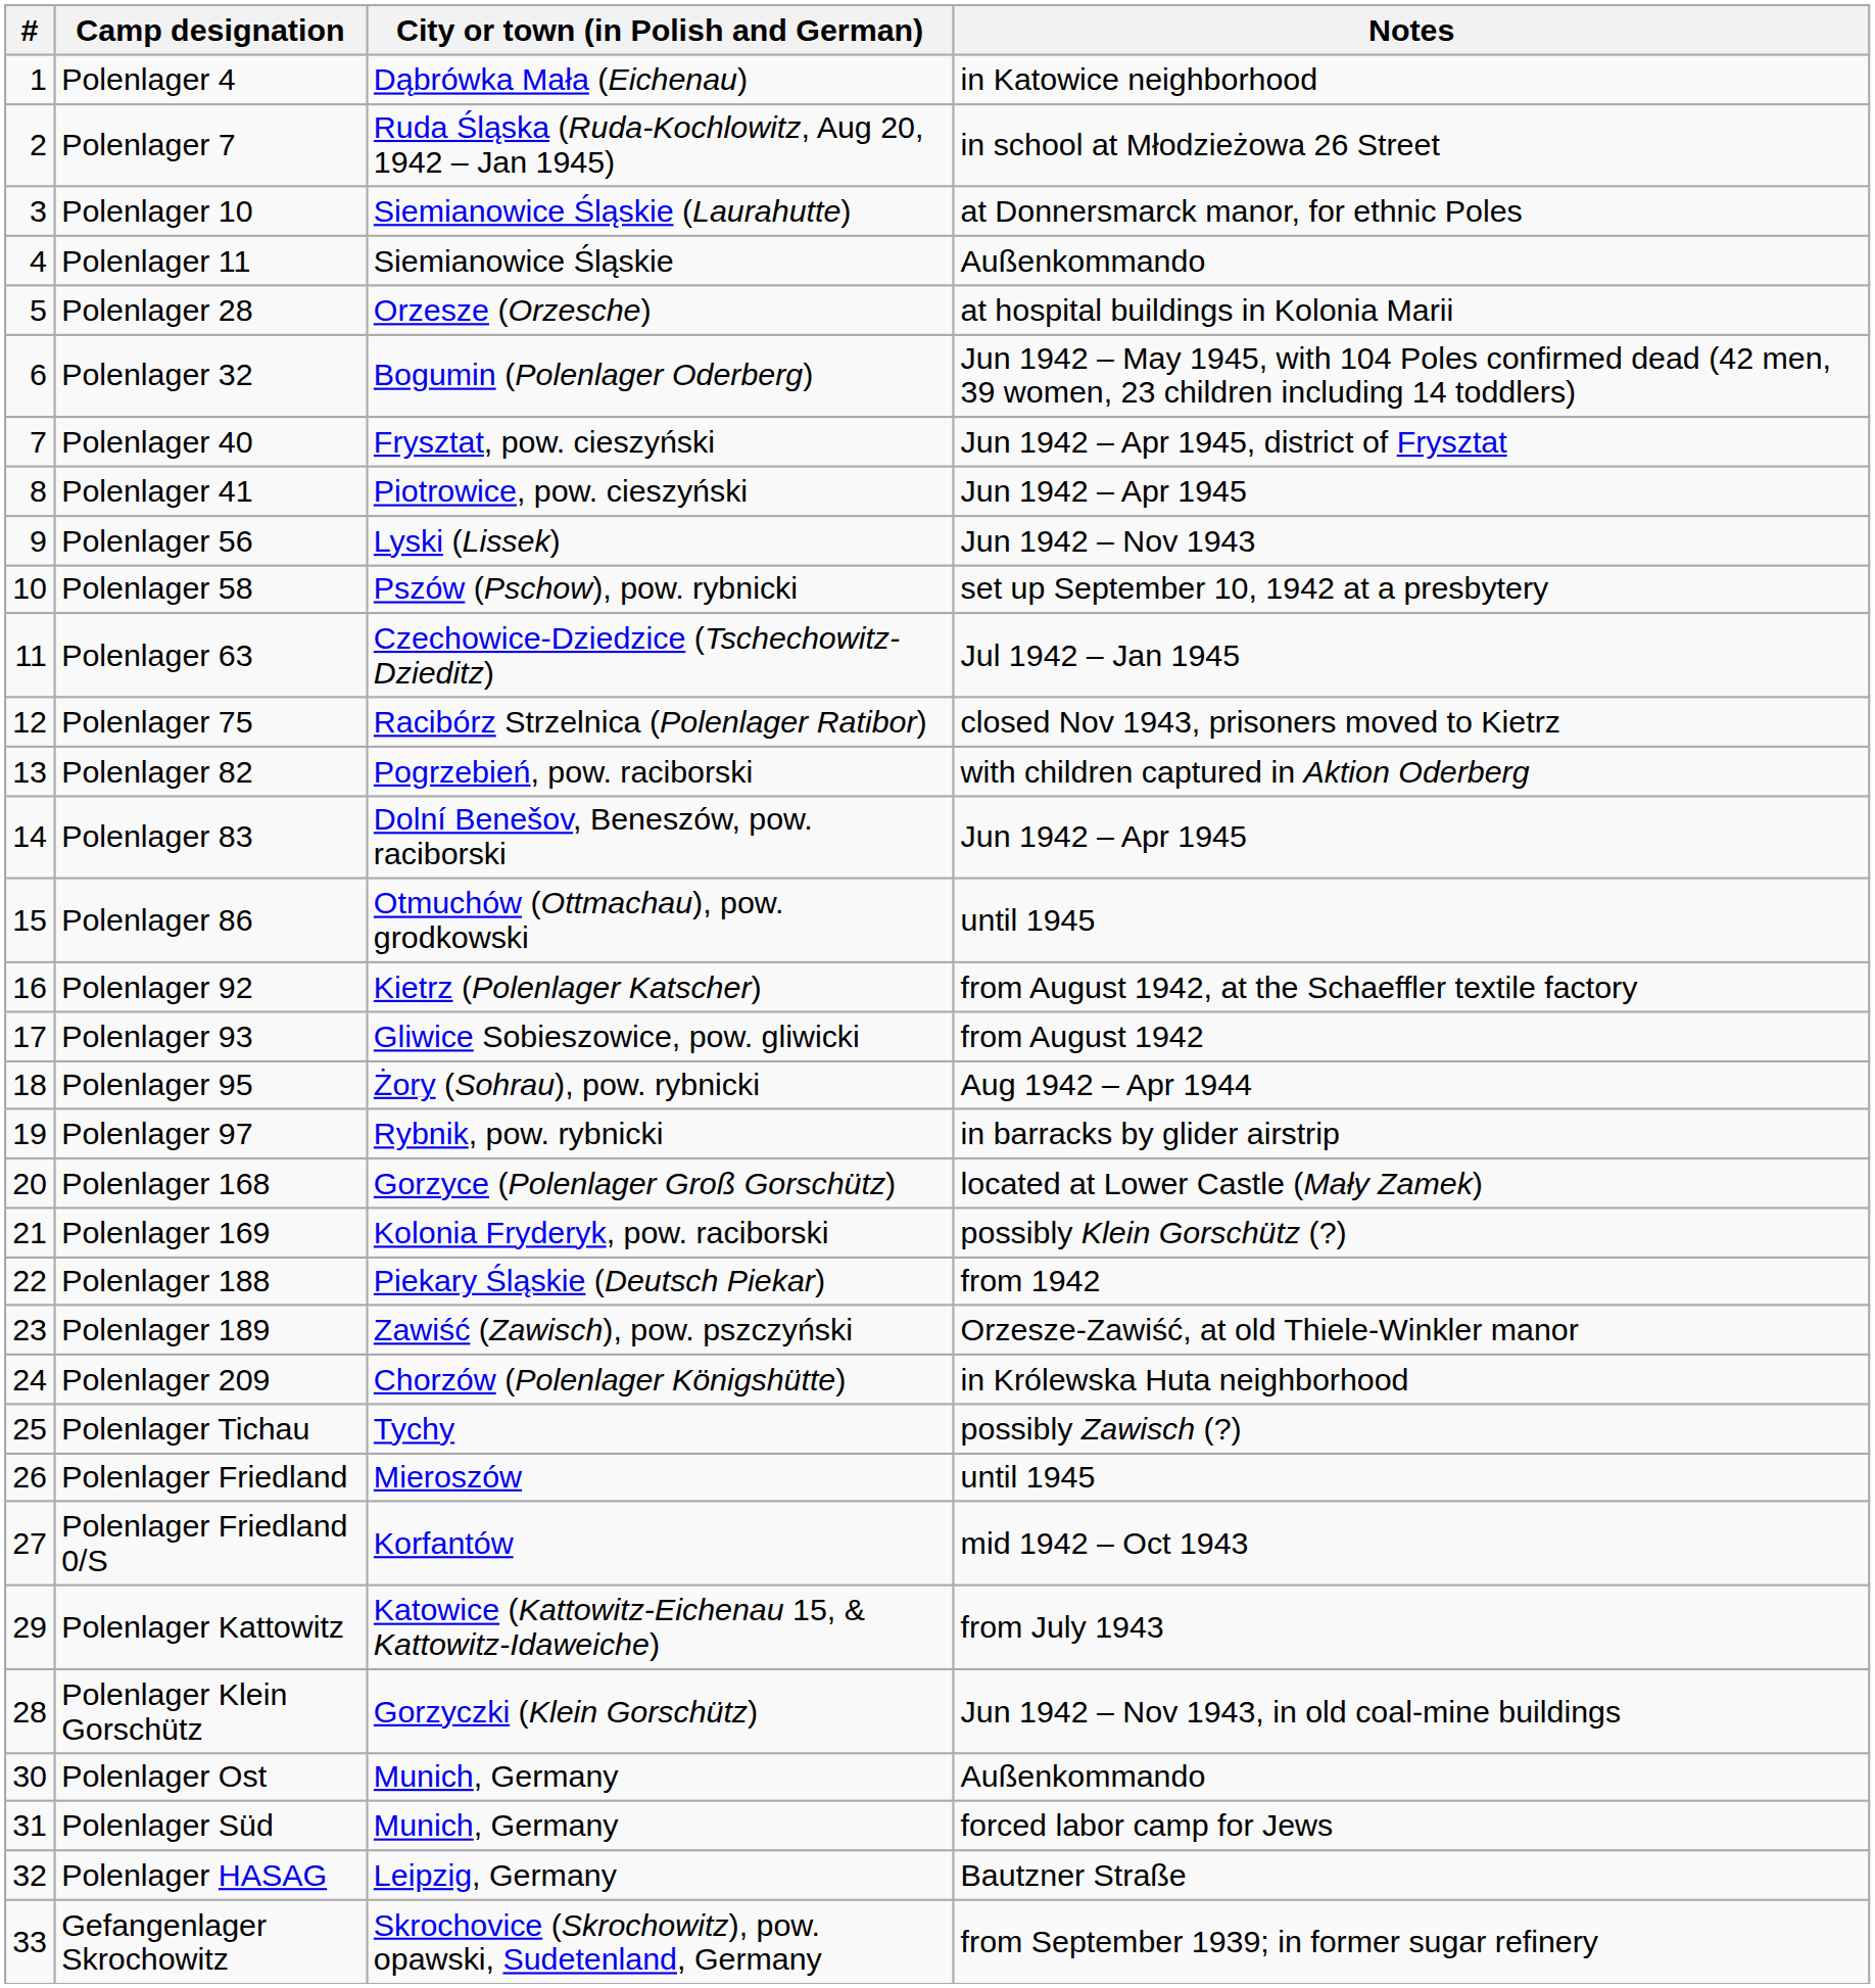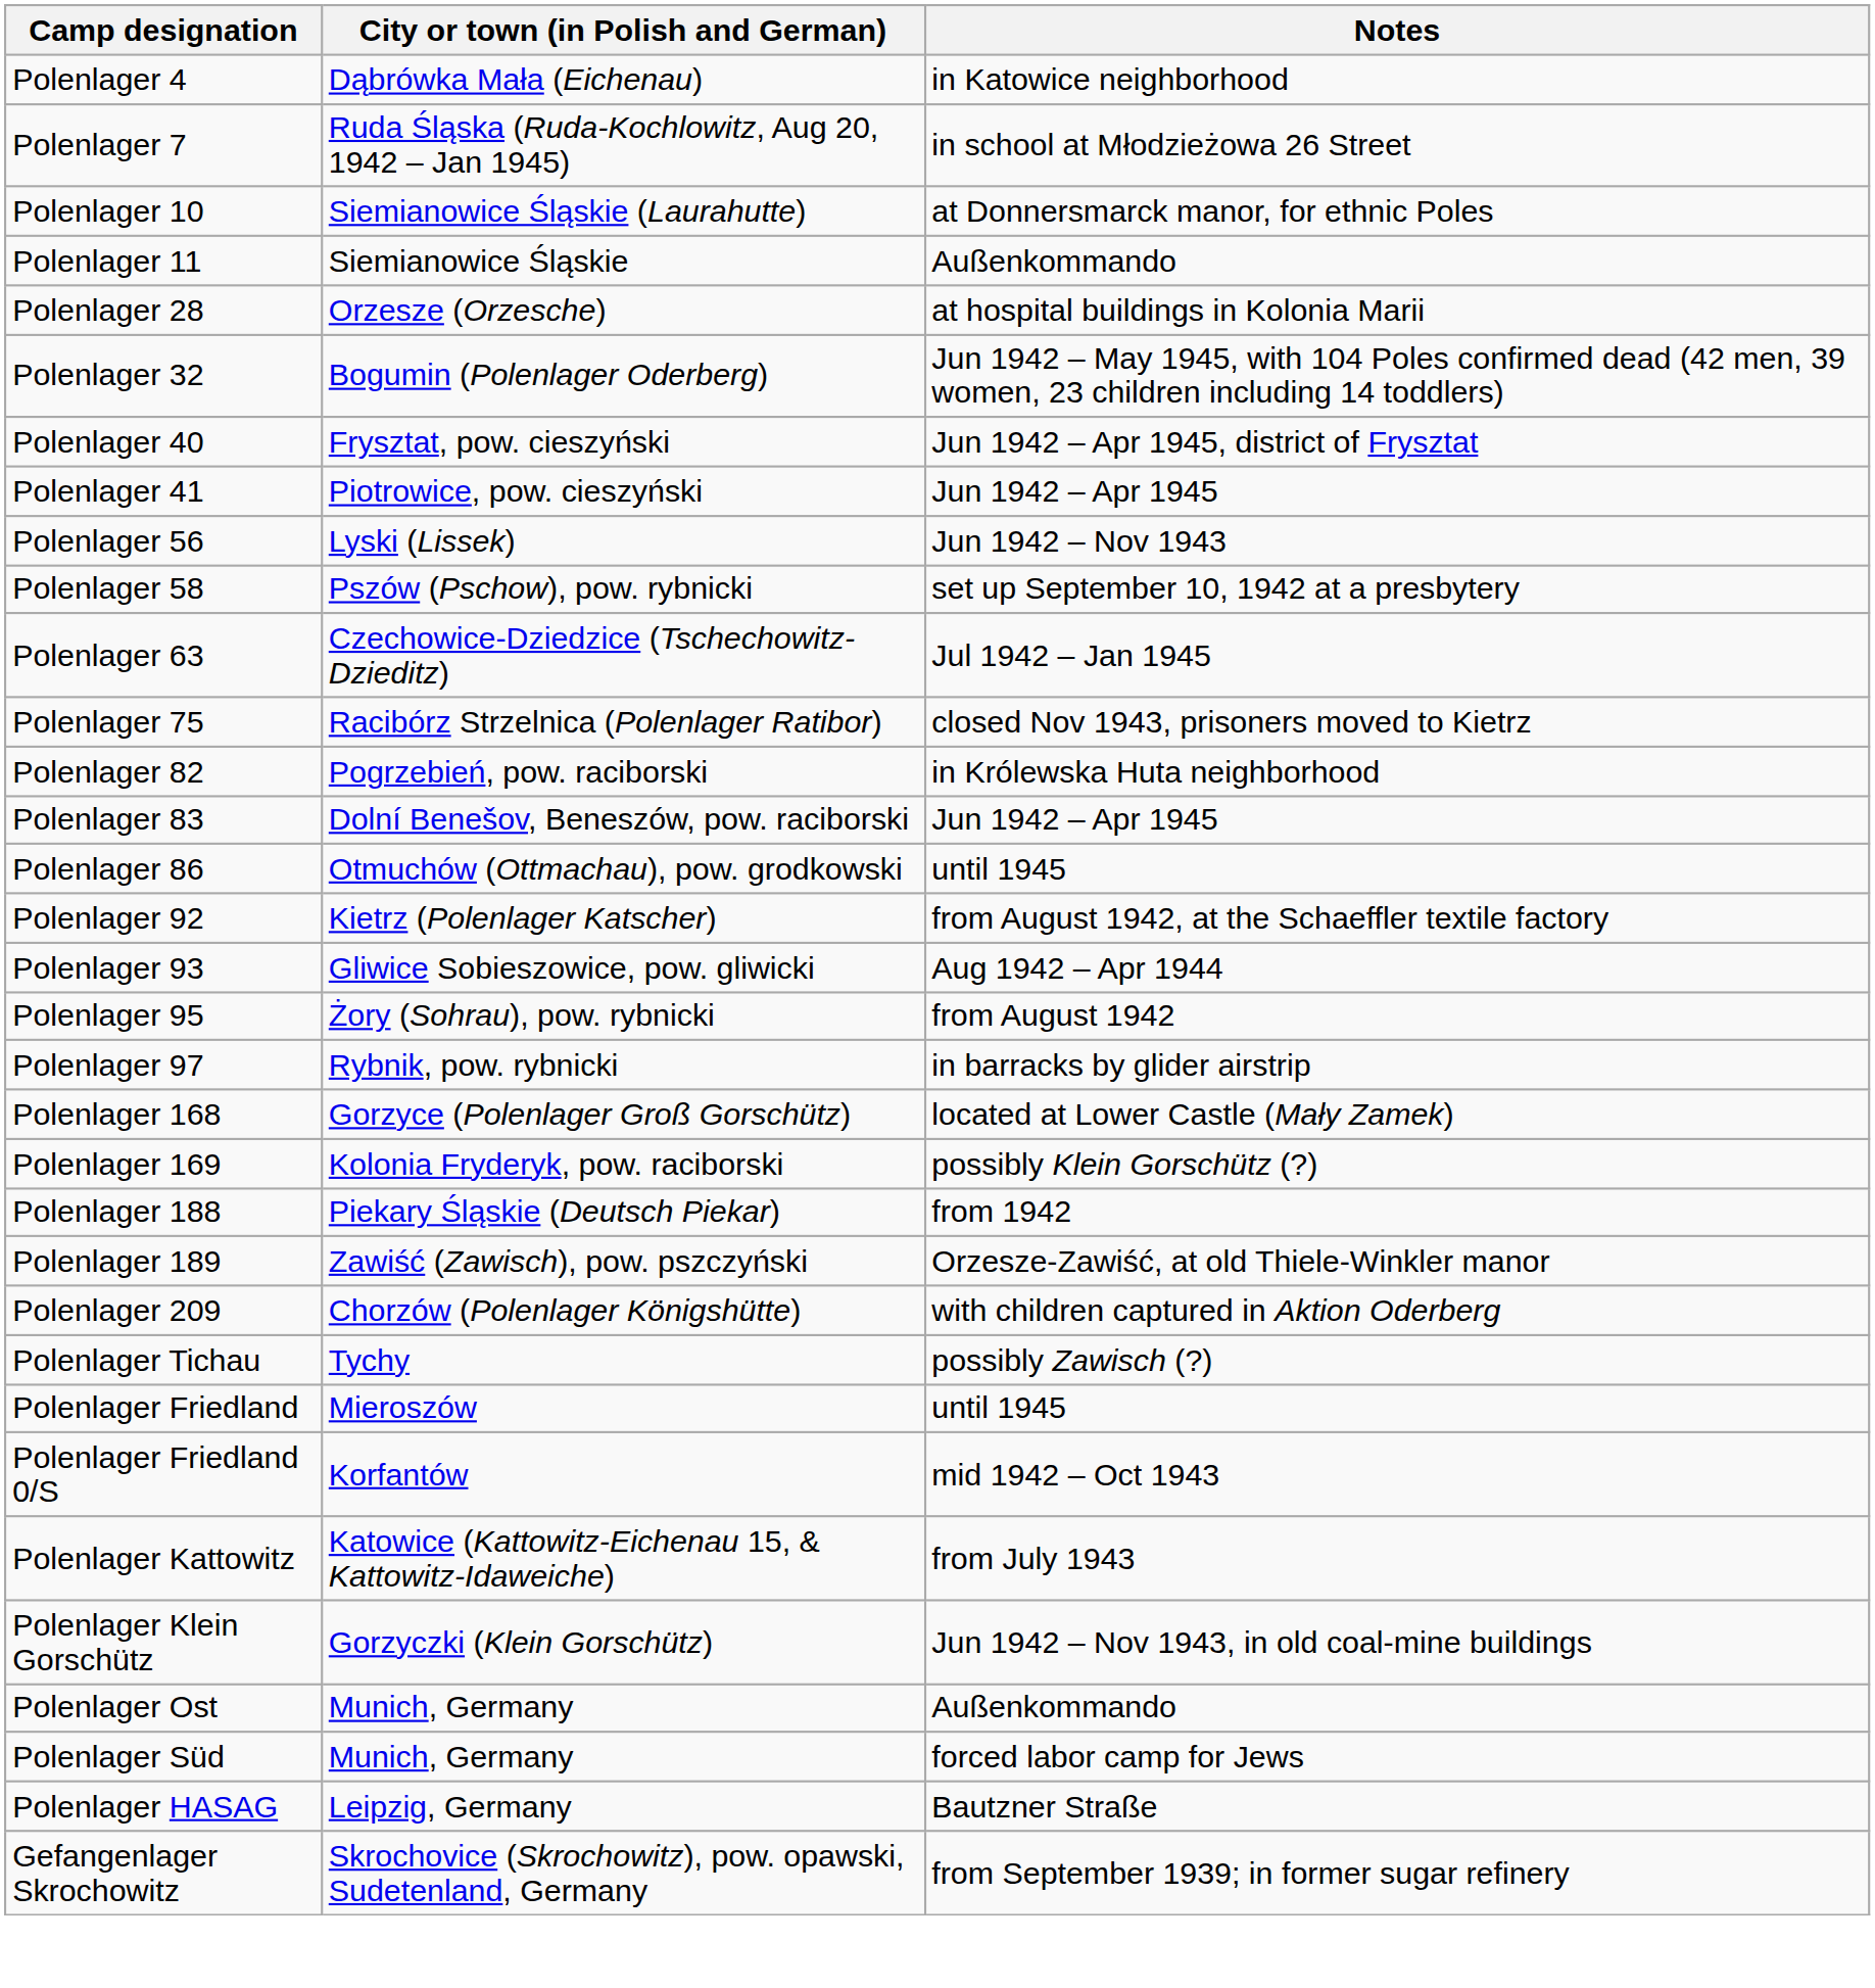- column: # | 1 | 2 | 3 | 4 | 5 | 6 | 7 | 8 | 9 | 10 | 11 | 12 | 13 | 14 | 15 | 16 | 17 | 18 | 19 | 20 | 21 | 22 | 23 | 24 | 25 | 26 | 27 | 29 | 28 | 30 | 31 | 32 | 33
Polenlager 82 | Notes: with children captured in Aktion Oderberg -> in Królewska Huta neighborhood
Polenlager 93 | Notes: from August 1942 -> Aug 1942 – Apr 1944
Polenlager 95 | Notes: Aug 1942 – Apr 1944 -> from August 1942
Polenlager 209 | Notes: in Królewska Huta neighborhood -> with children captured in Aktion Oderberg
